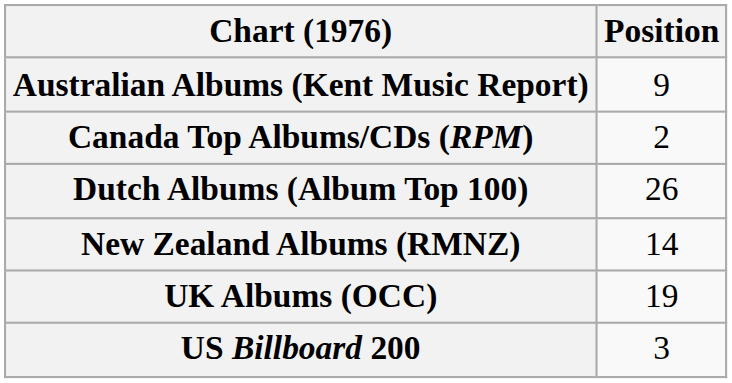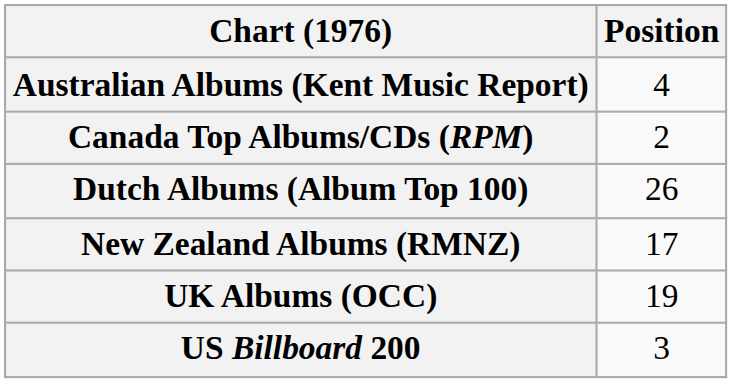Australian Albums (Kent Music Report) | Position: 9 -> 4
New Zealand Albums (RMNZ) | Position: 14 -> 17
